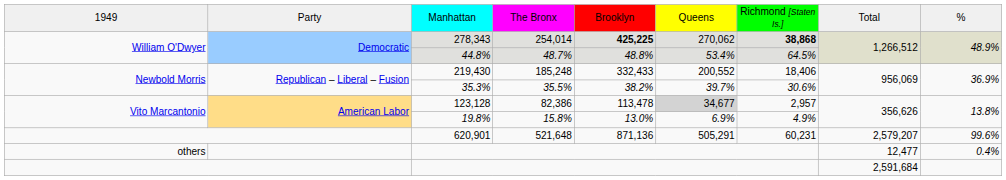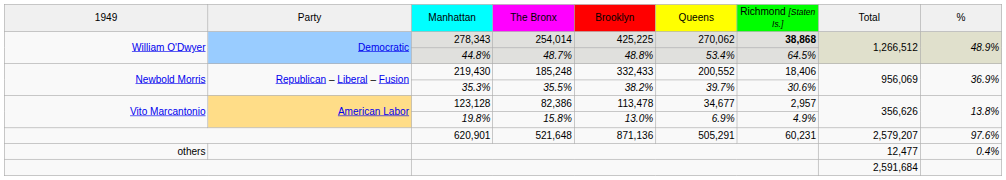278,343 | column 5: bold -> normal
123,128 | column 6: lightgrey background -> no background
620,901 | column 9: 99.6% -> 97.6%
